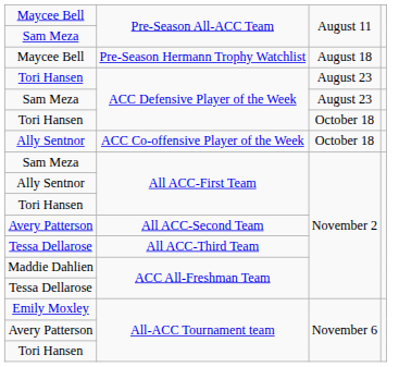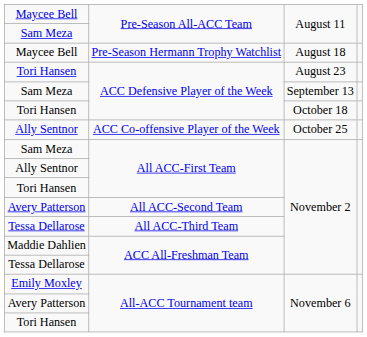Sam Meza / ACC Defensive Player of the Week | column 3: August 23 -> September 13
ACC Co-offensive Player of the Week | column 3: October 18 -> October 25
